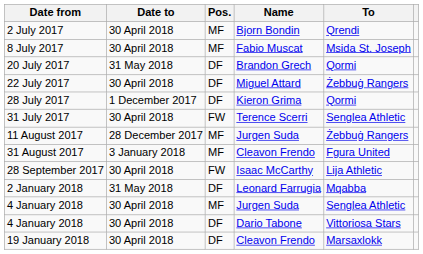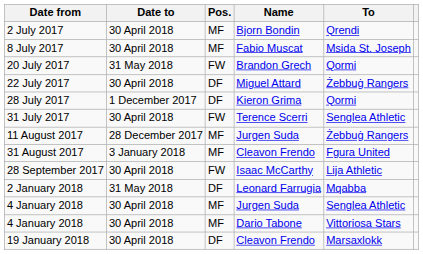20 July 2017 | Pos.: DF -> FW
4 January 2018 / Dario Tabone | Pos.: DF -> MF
